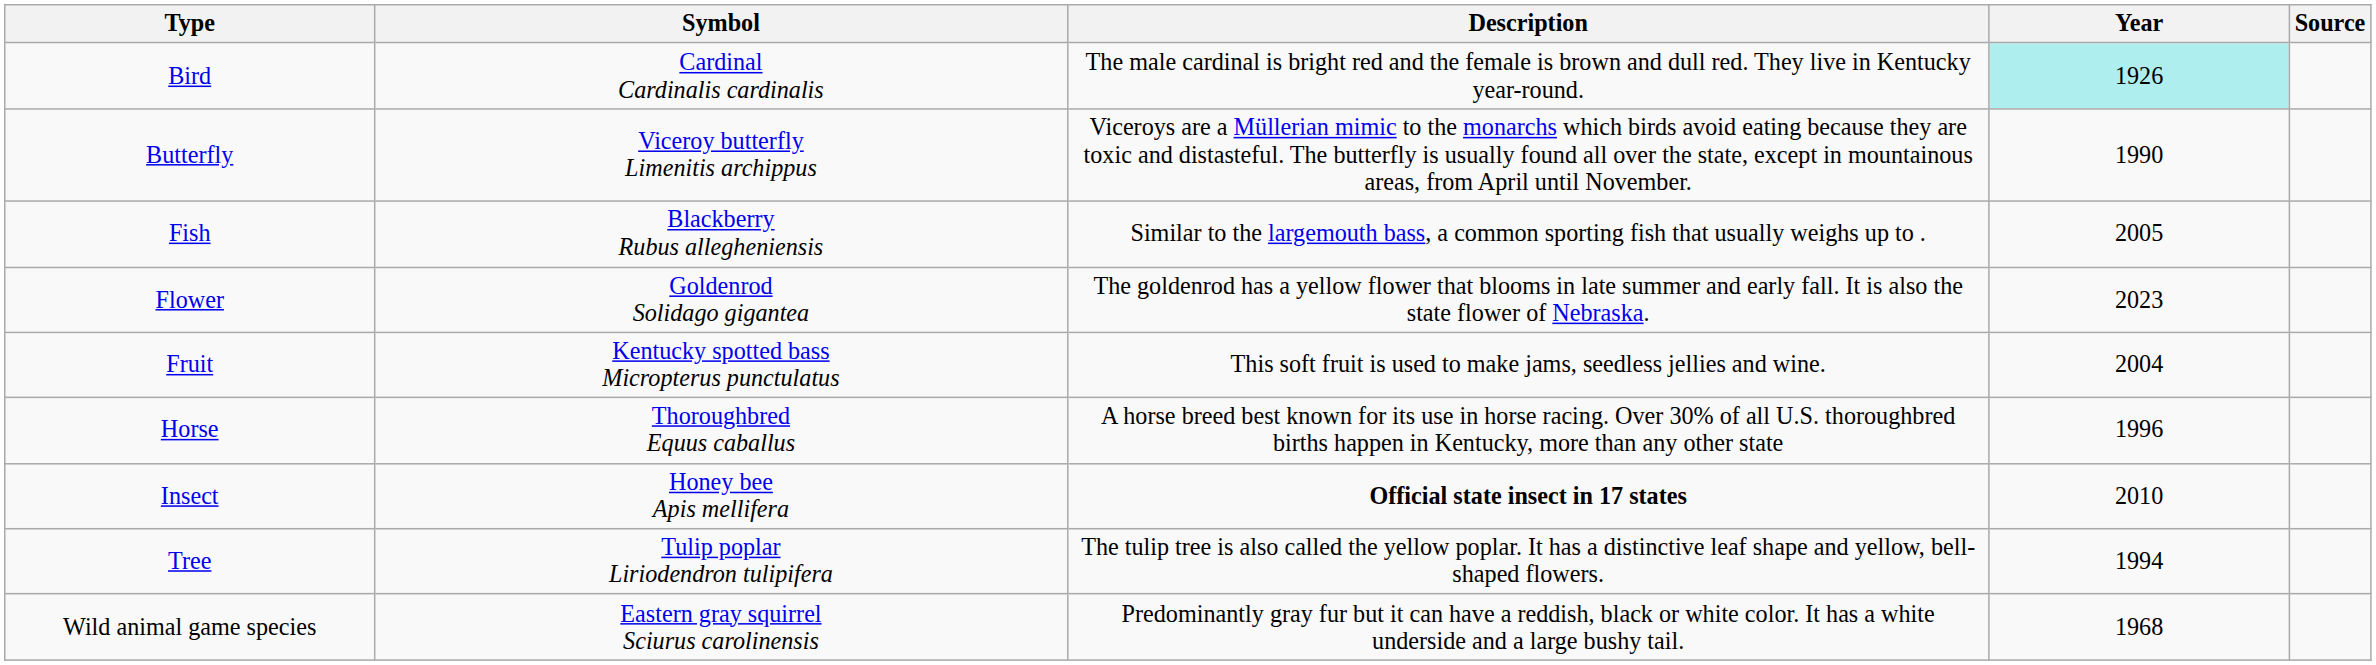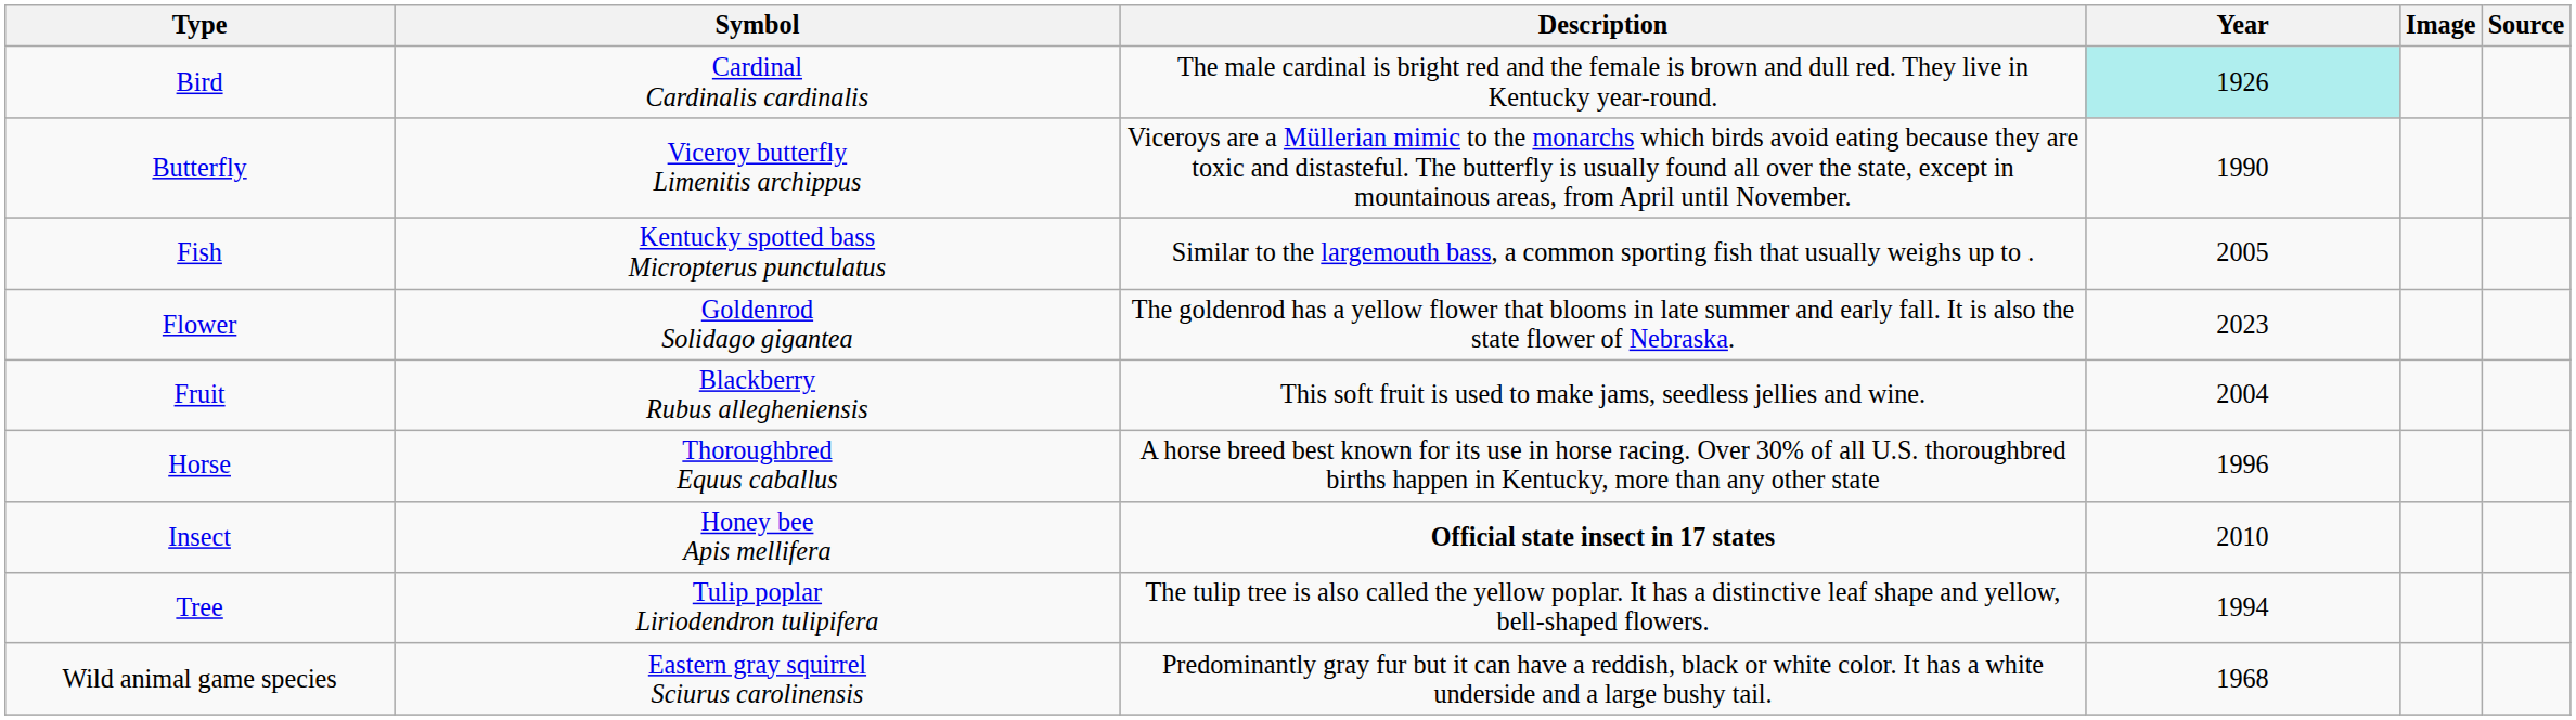+ column: Image
Fish | Symbol: Blackberry Rubus allegheniensis -> Kentucky spotted bass Micropterus punctulatus
Fruit | Symbol: Kentucky spotted bass Micropterus punctulatus -> Blackberry Rubus allegheniensis
